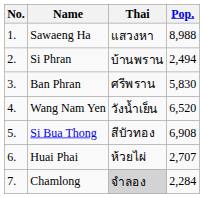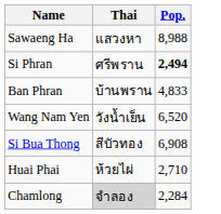- column: No. | 1. | 2. | 3. | 4. | 5. | 6. | 7.
Si Phran | Thai: บ้านพราน -> ศรีพราน
Si Phran | Pop.: normal -> bold
Ban Phran | Thai: ศรีพราน -> บ้านพราน
Ban Phran | Pop.: 5,830 -> 4,833
Huai Phai | Pop.: 2,707 -> 2,710
